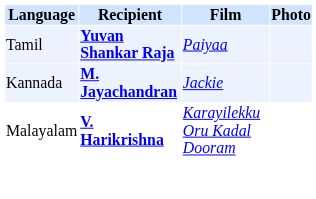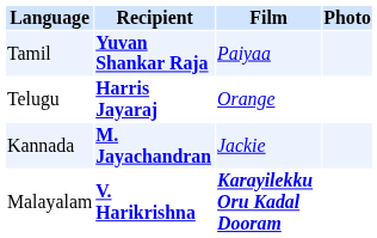+ row: Telugu | Harris Jayaraj | Orange
Malayalam | Film: normal -> bold
